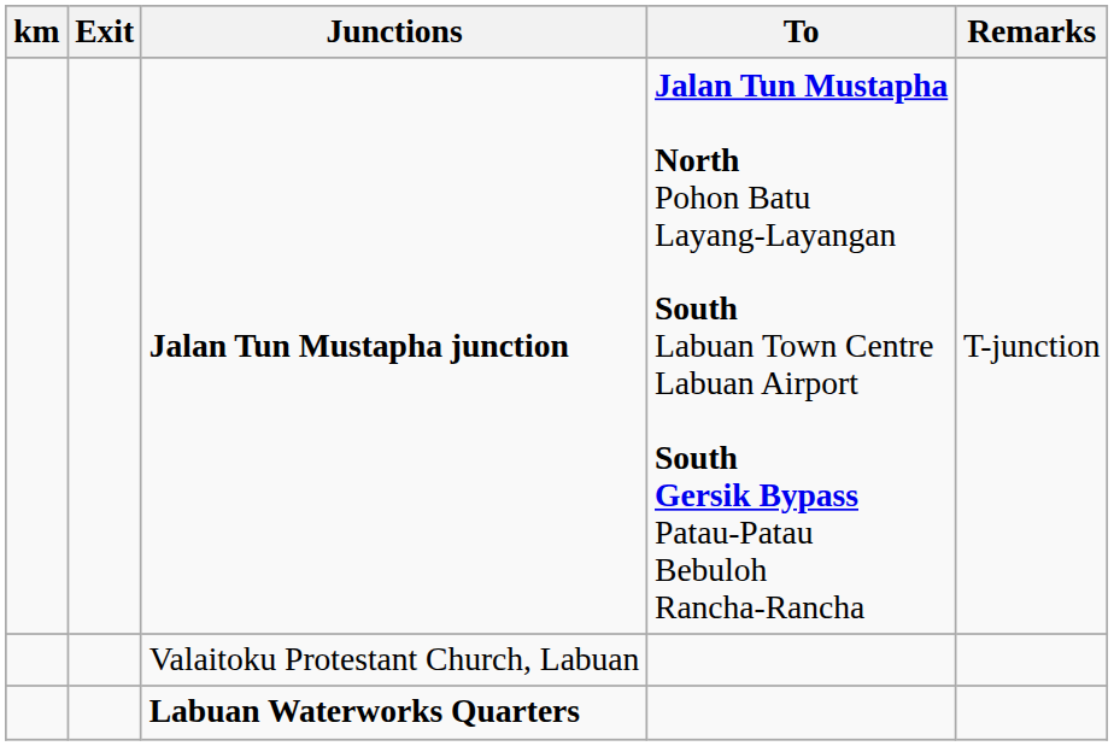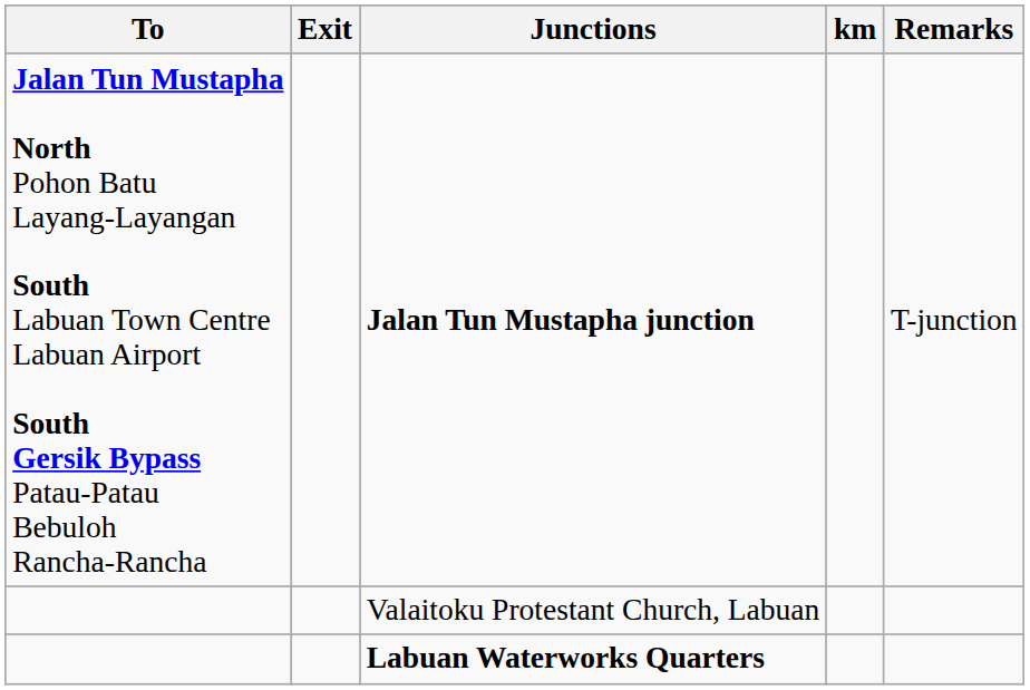columns swapped: km <-> To
